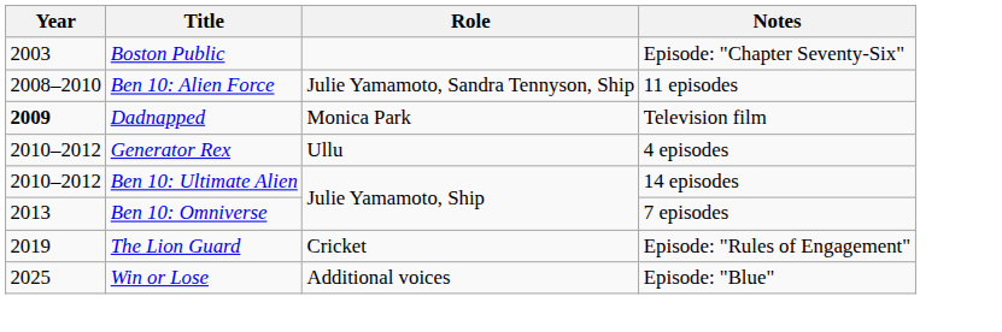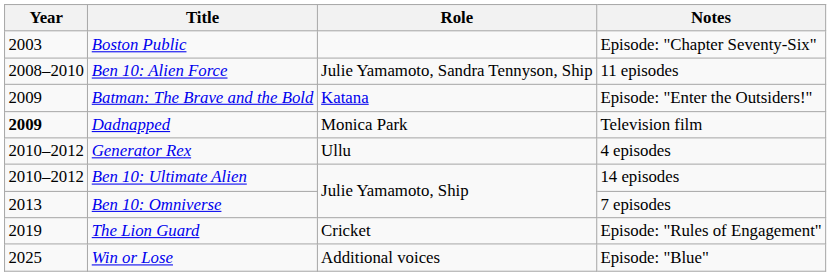+ row: 2009 | Batman: The Brave and the Bold | Katana | Episode: "Enter the Outsiders!"
